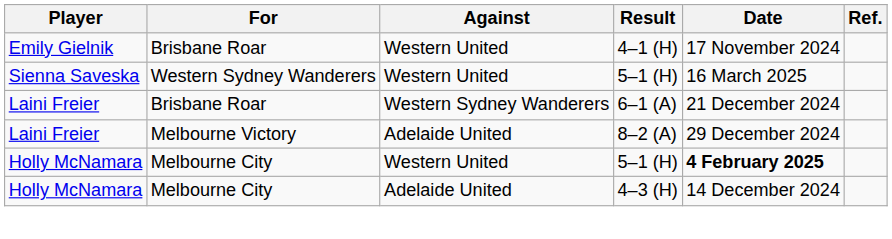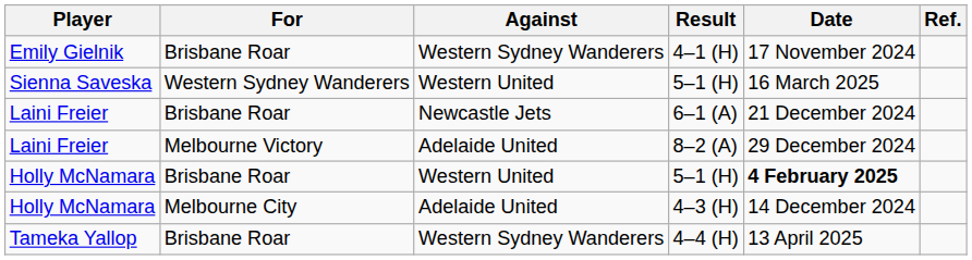4–1 (H) | Against: Western United -> Western Sydney Wanderers
6–1 (A) | Against: Western Sydney Wanderers -> Newcastle Jets
Holly McNamara / 5–1 (H) | For: Melbourne City -> Brisbane Roar
+ row: Tameka Yallop | Brisbane Roar | Western Sydney Wanderers | 4–4 (H) | 13 April 2025
